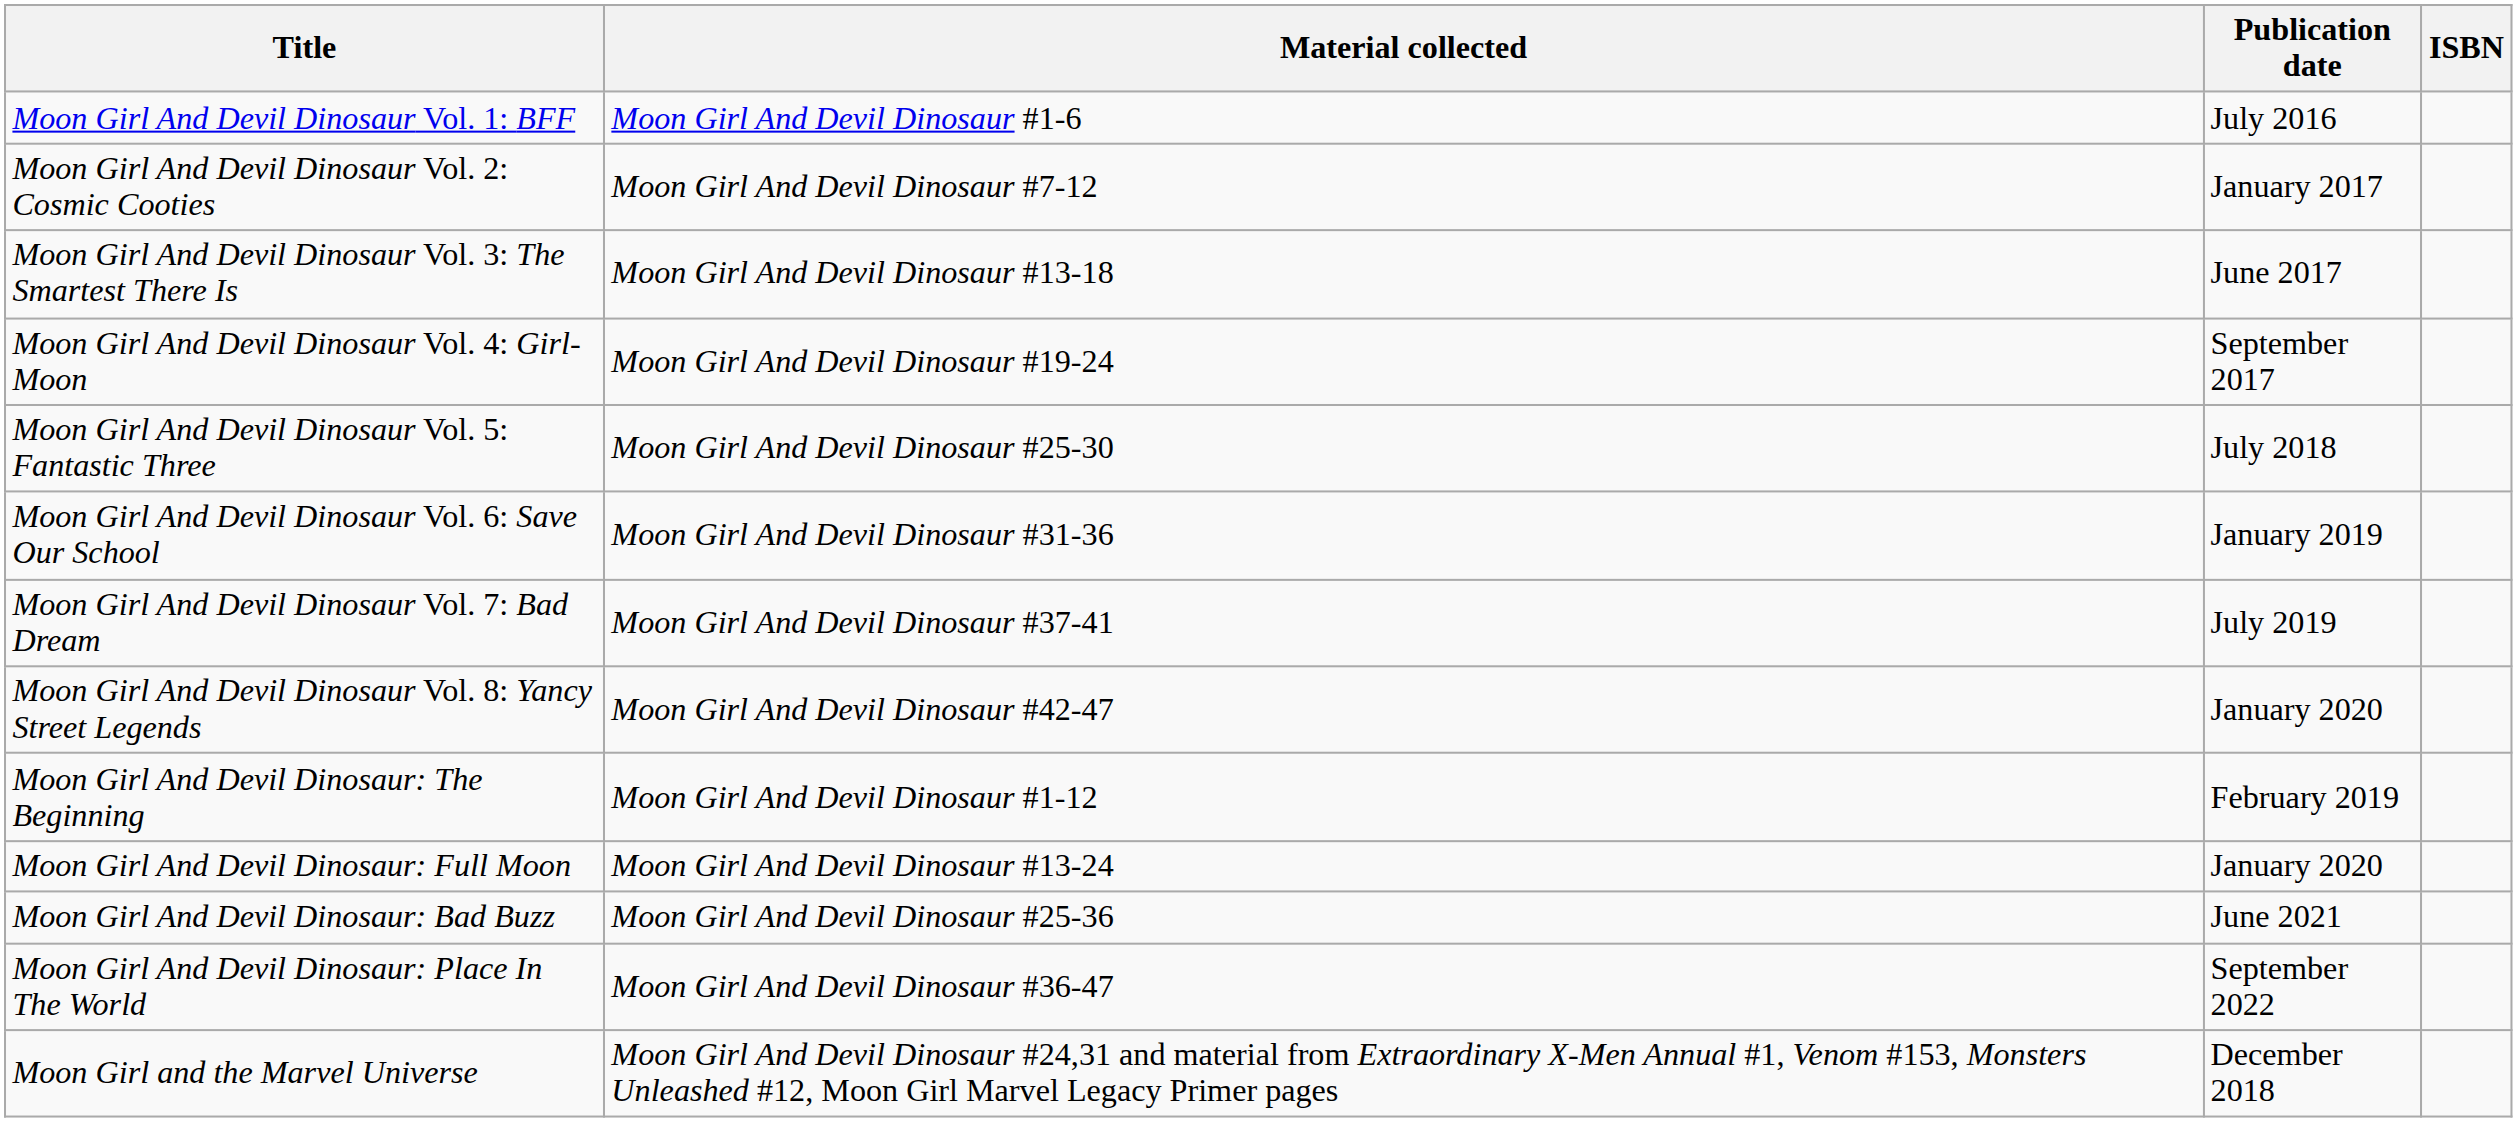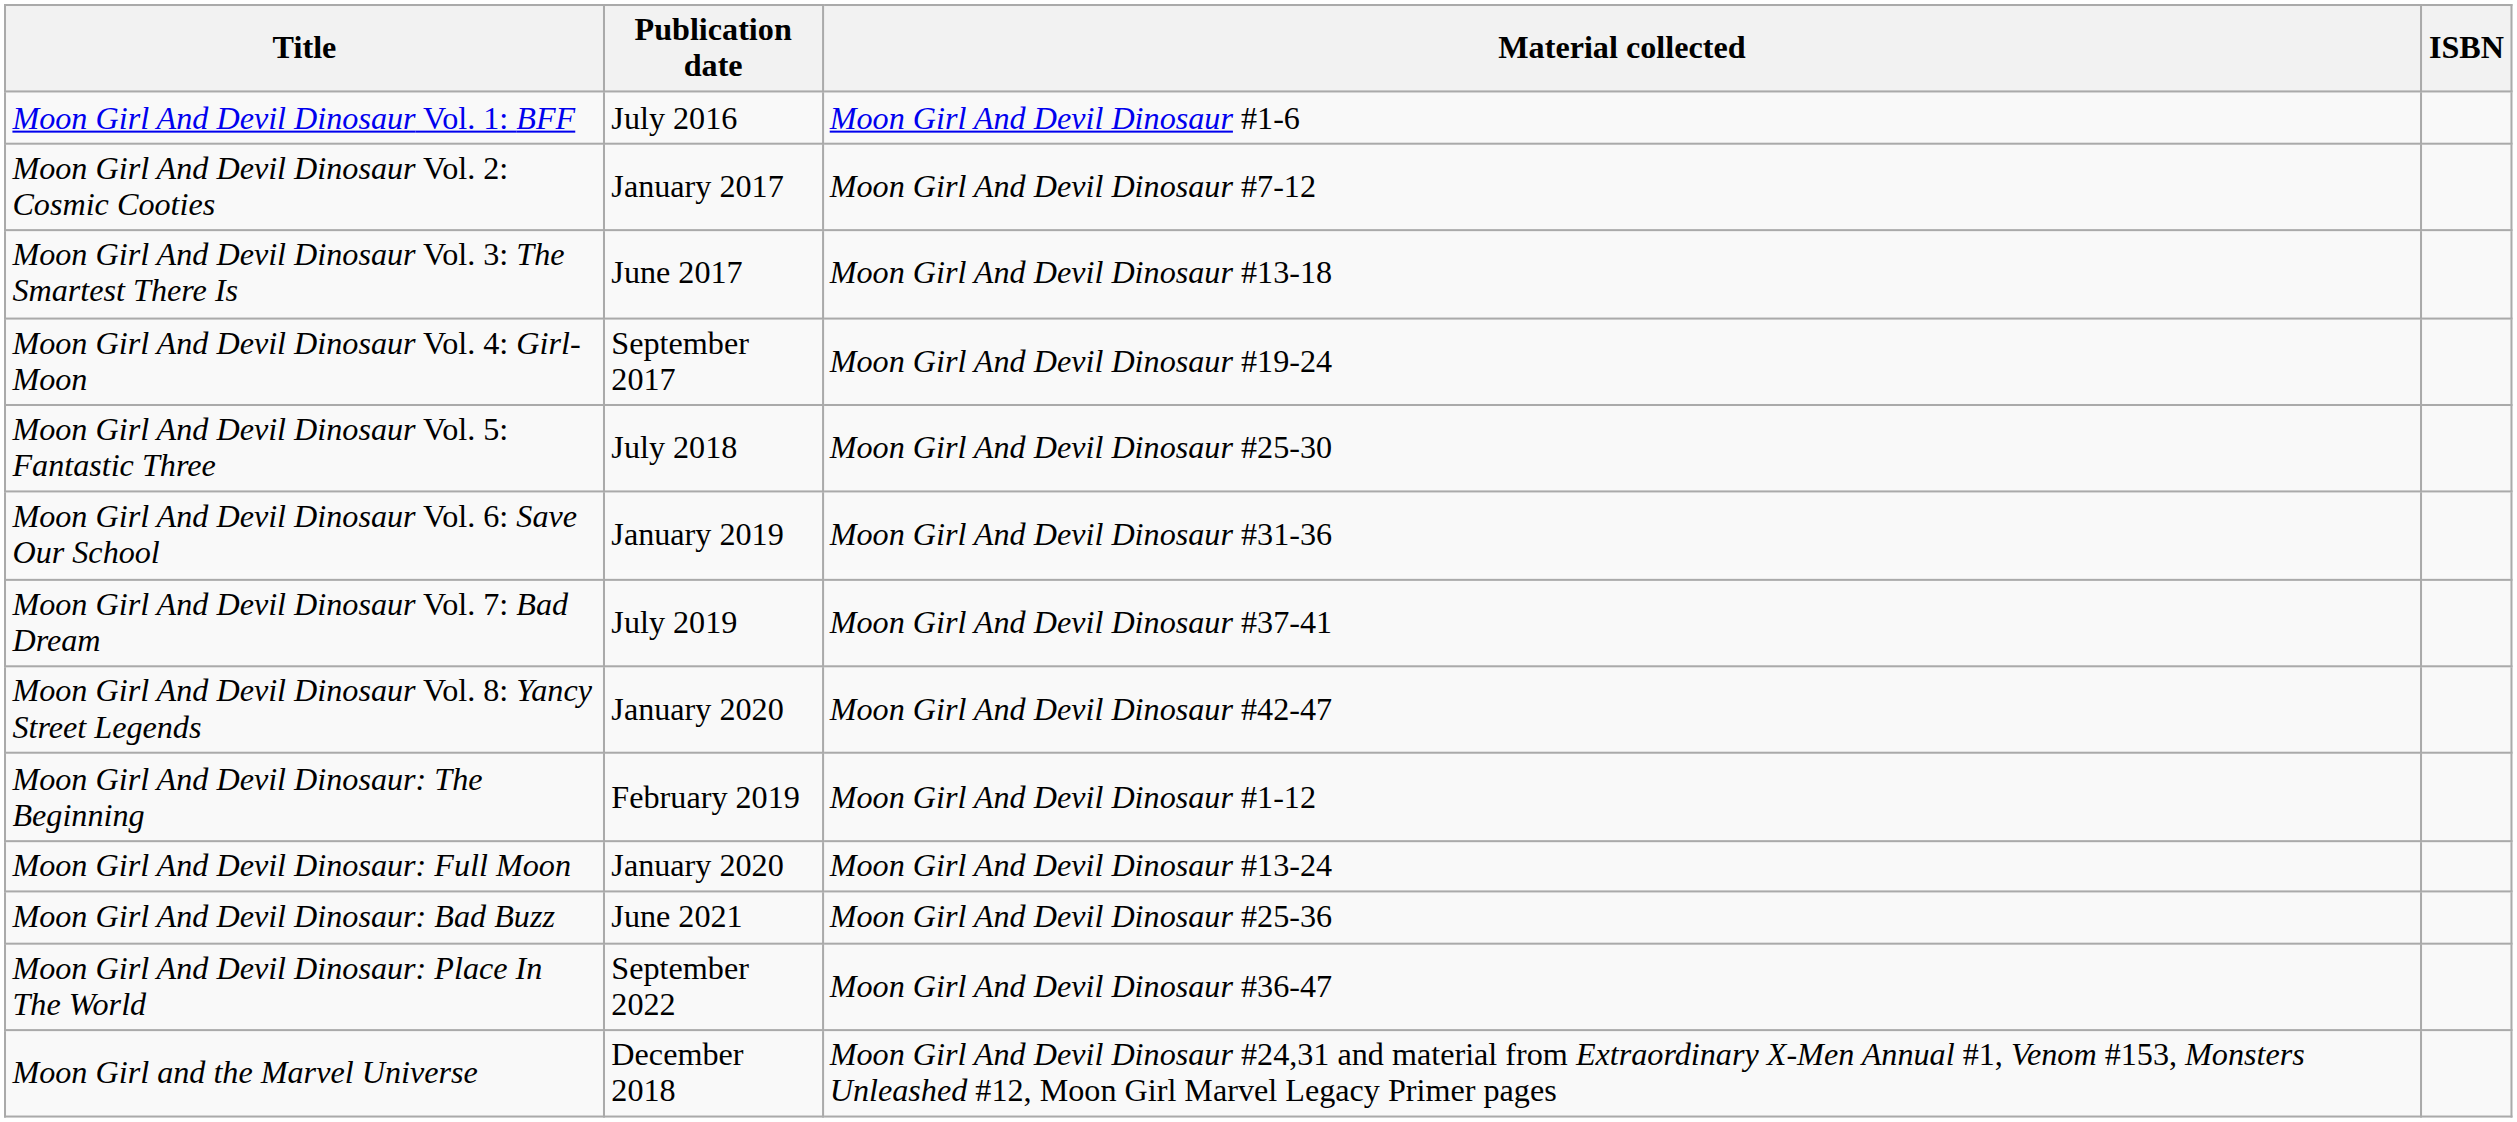columns swapped: Material collected <-> Publication date
